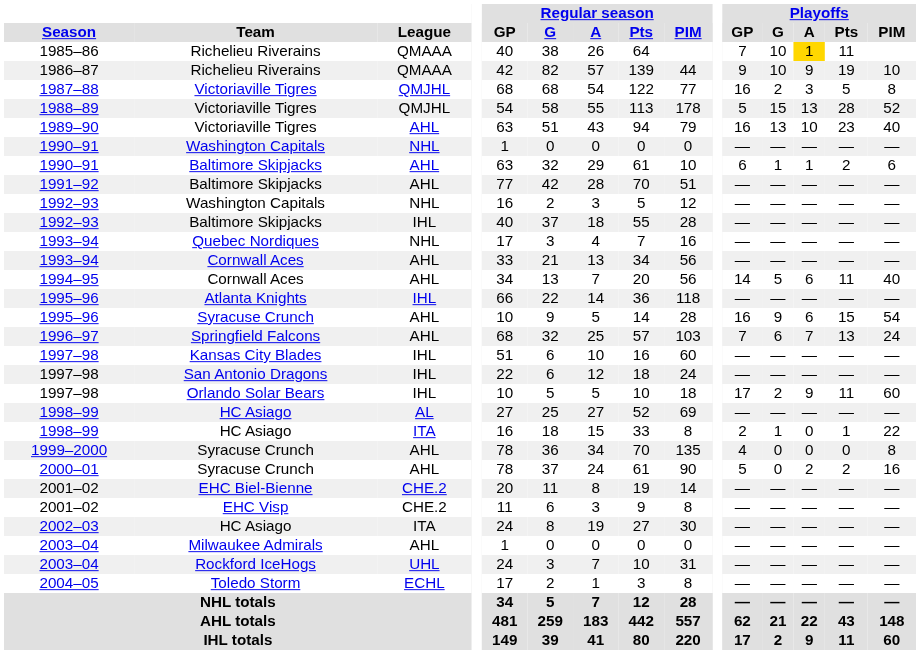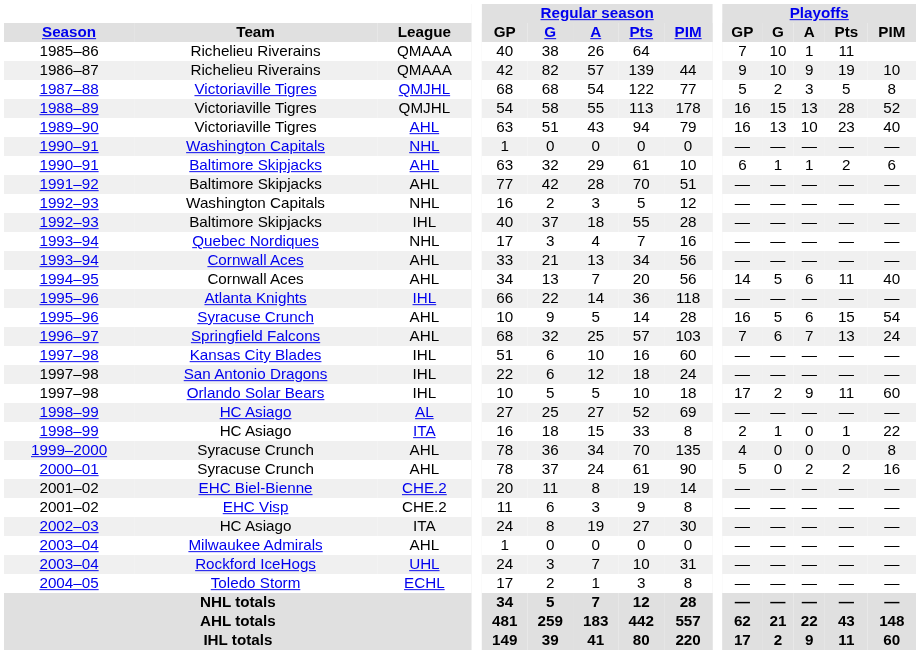1985–86 | Playoffs / A: gold background -> no background
1987–88 | Playoffs / GP: 16 -> 5
1988–89 | Playoffs / GP: 5 -> 16
1995–96 / Syracuse Crunch | Playoffs / G: 9 -> 5
